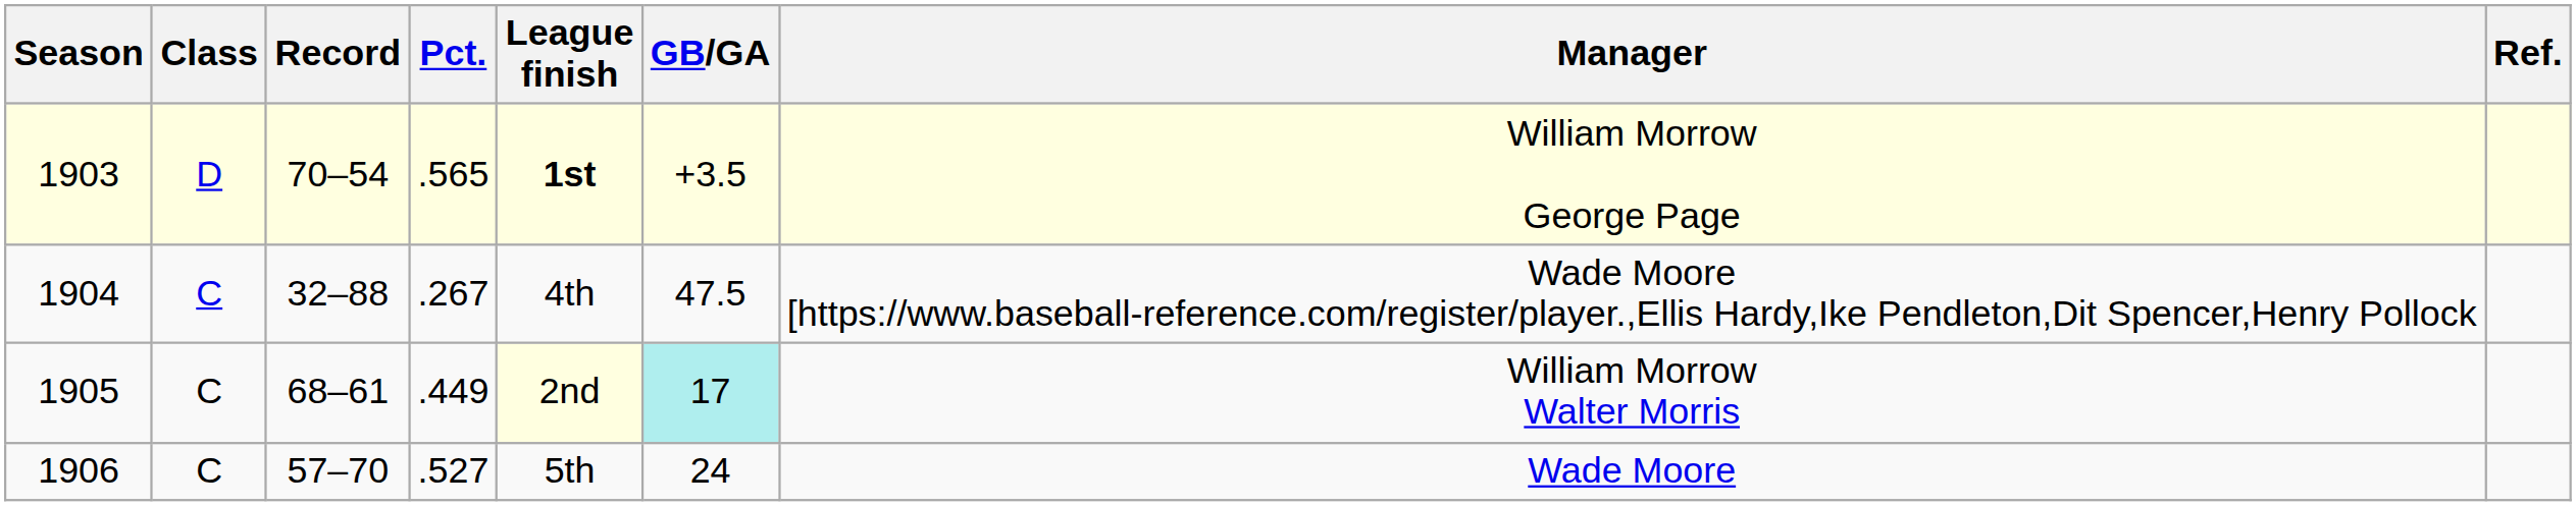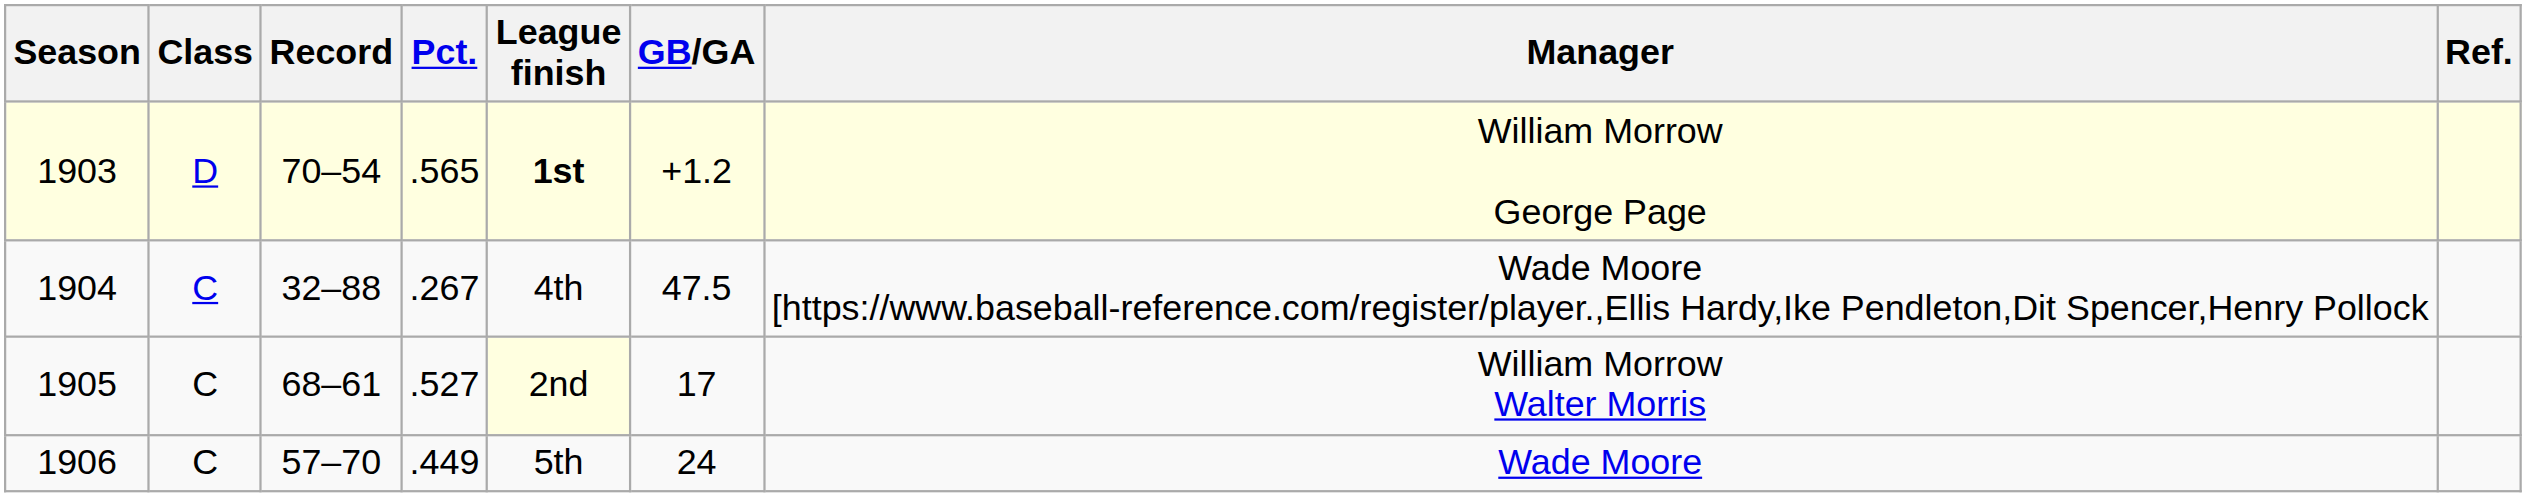1903 | GB/GA: +3.5 -> +1.2
1905 | Pct.: .449 -> .527
1905 | GB/GA: paleturquoise background -> no background
1906 | Pct.: .527 -> .449
